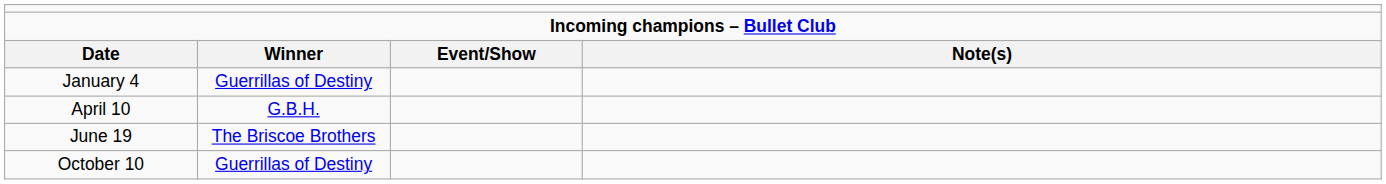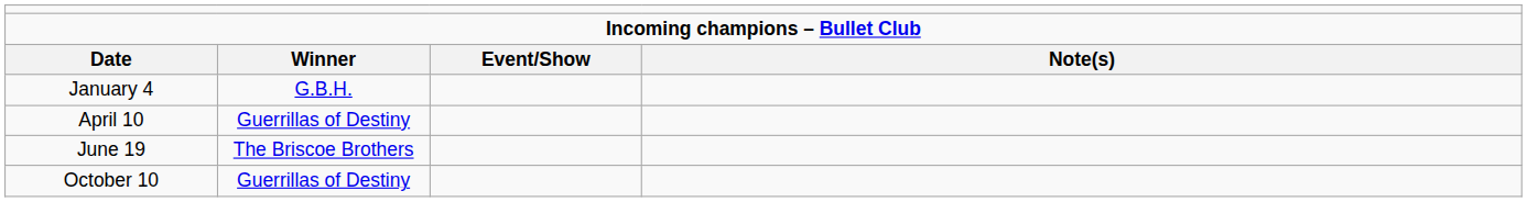January 4 | column 2: Guerrillas of Destiny -> G.B.H.
April 10 | column 2: G.B.H. -> Guerrillas of Destiny
